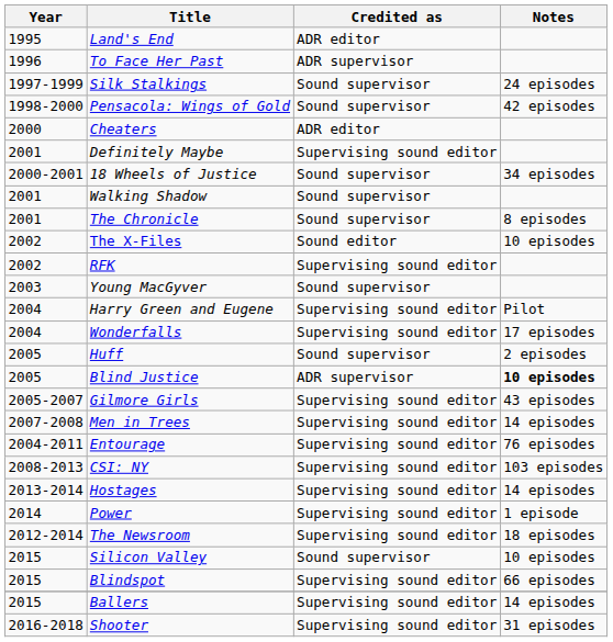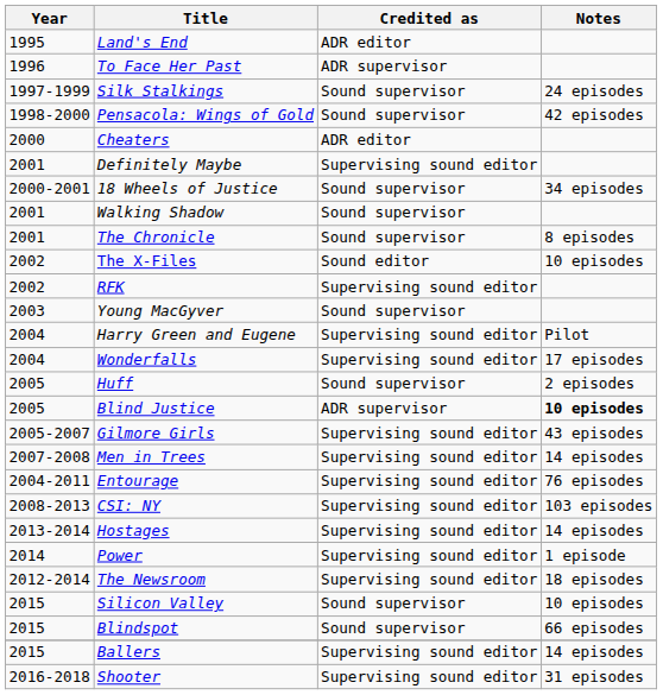Blindspot | Credited as: Supervising sound editor -> Sound supervisor
